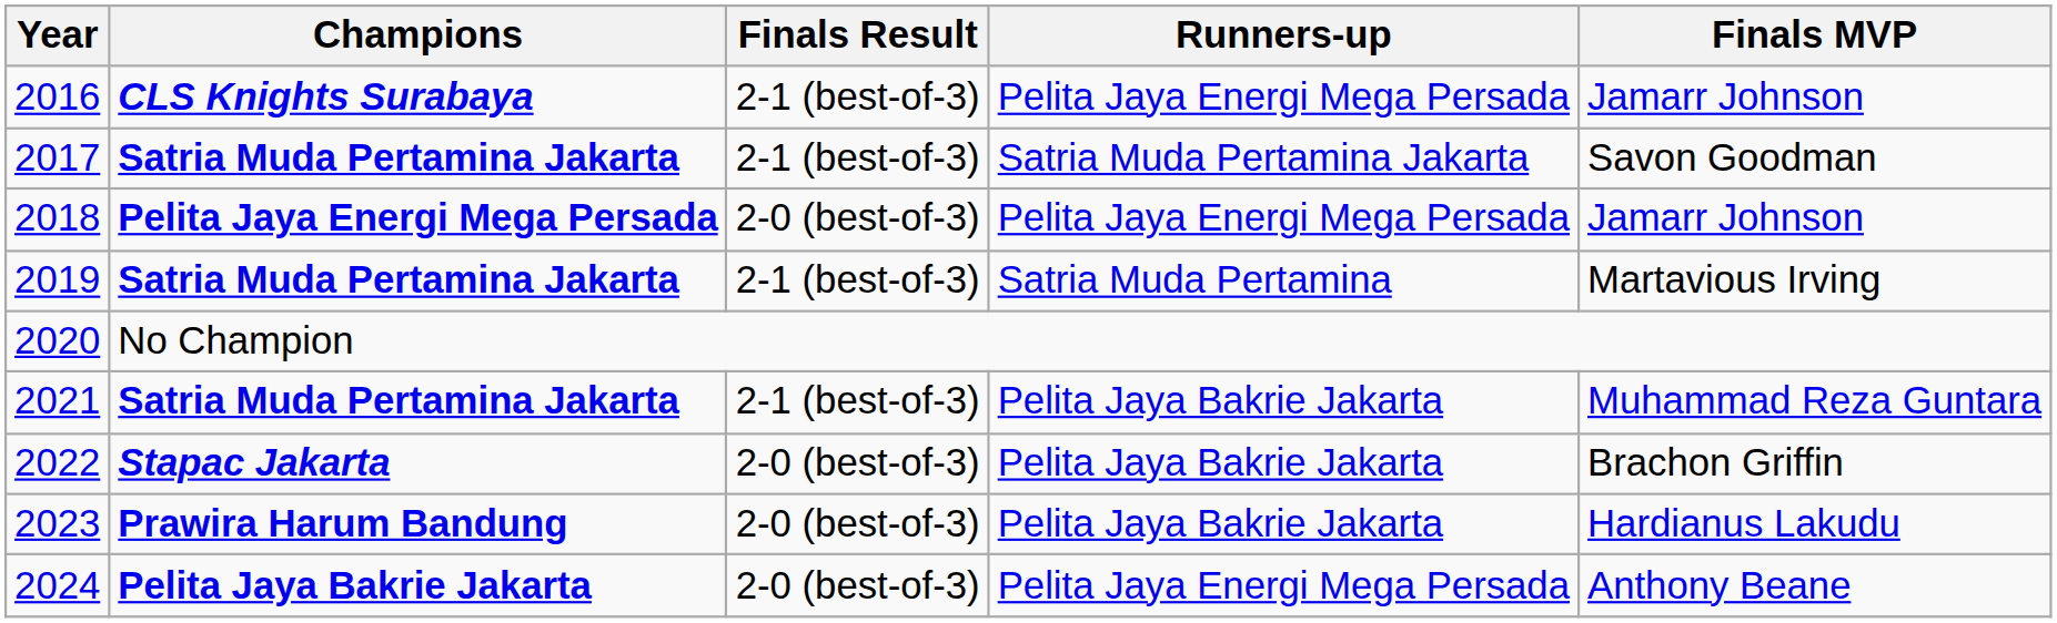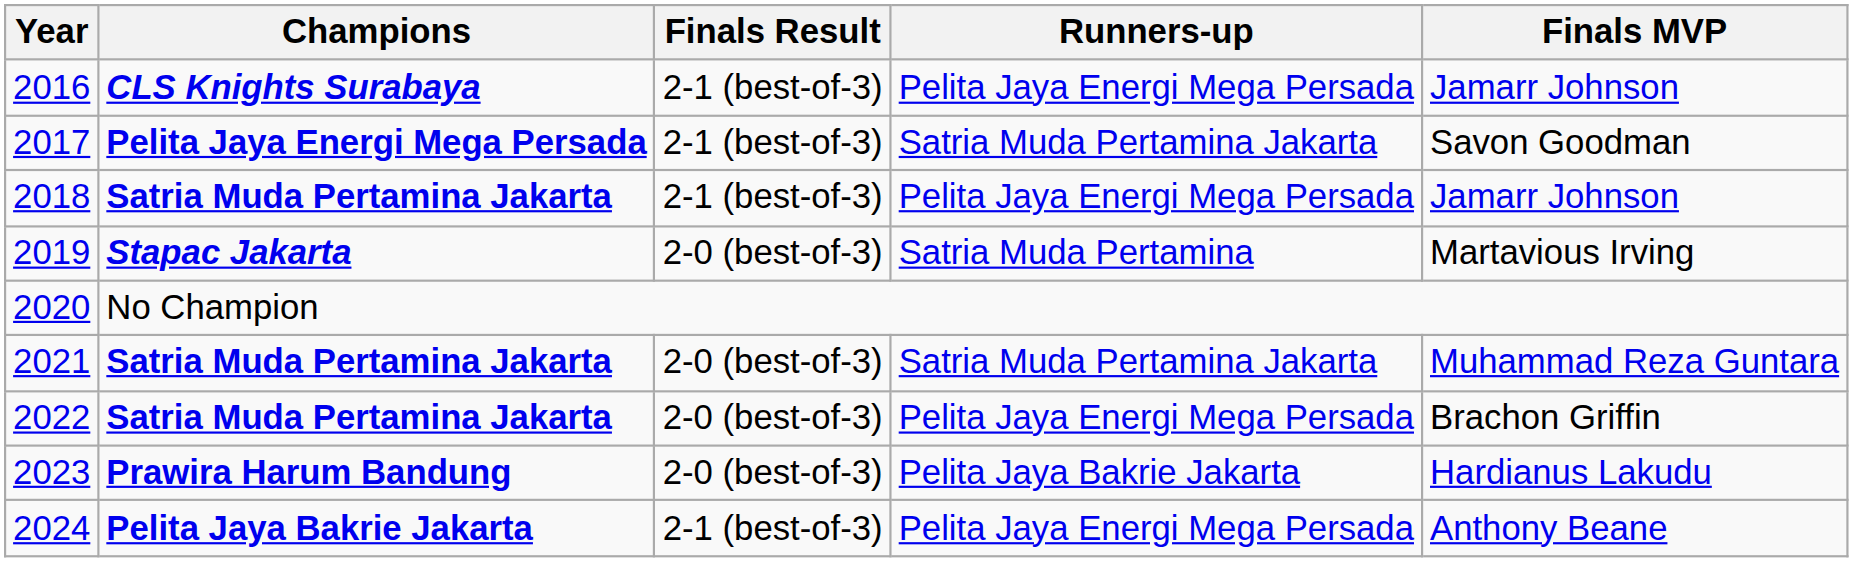2017 | Champions: Satria Muda Pertamina Jakarta -> Pelita Jaya Energi Mega Persada
2018 | Champions: Pelita Jaya Energi Mega Persada -> Satria Muda Pertamina Jakarta
2018 | Finals Result: 2-0 (best-of-3) -> 2-1 (best-of-3)
2019 | Champions: Satria Muda Pertamina Jakarta -> Stapac Jakarta
2019 | Finals Result: 2-1 (best-of-3) -> 2-0 (best-of-3)
2021 | Finals Result: 2-1 (best-of-3) -> 2-0 (best-of-3)
2021 | Runners-up: Pelita Jaya Bakrie Jakarta -> Satria Muda Pertamina Jakarta
2022 | Champions: Stapac Jakarta -> Satria Muda Pertamina Jakarta
2022 | Runners-up: Pelita Jaya Bakrie Jakarta -> Pelita Jaya Energi Mega Persada
2024 | Finals Result: 2-0 (best-of-3) -> 2-1 (best-of-3)
